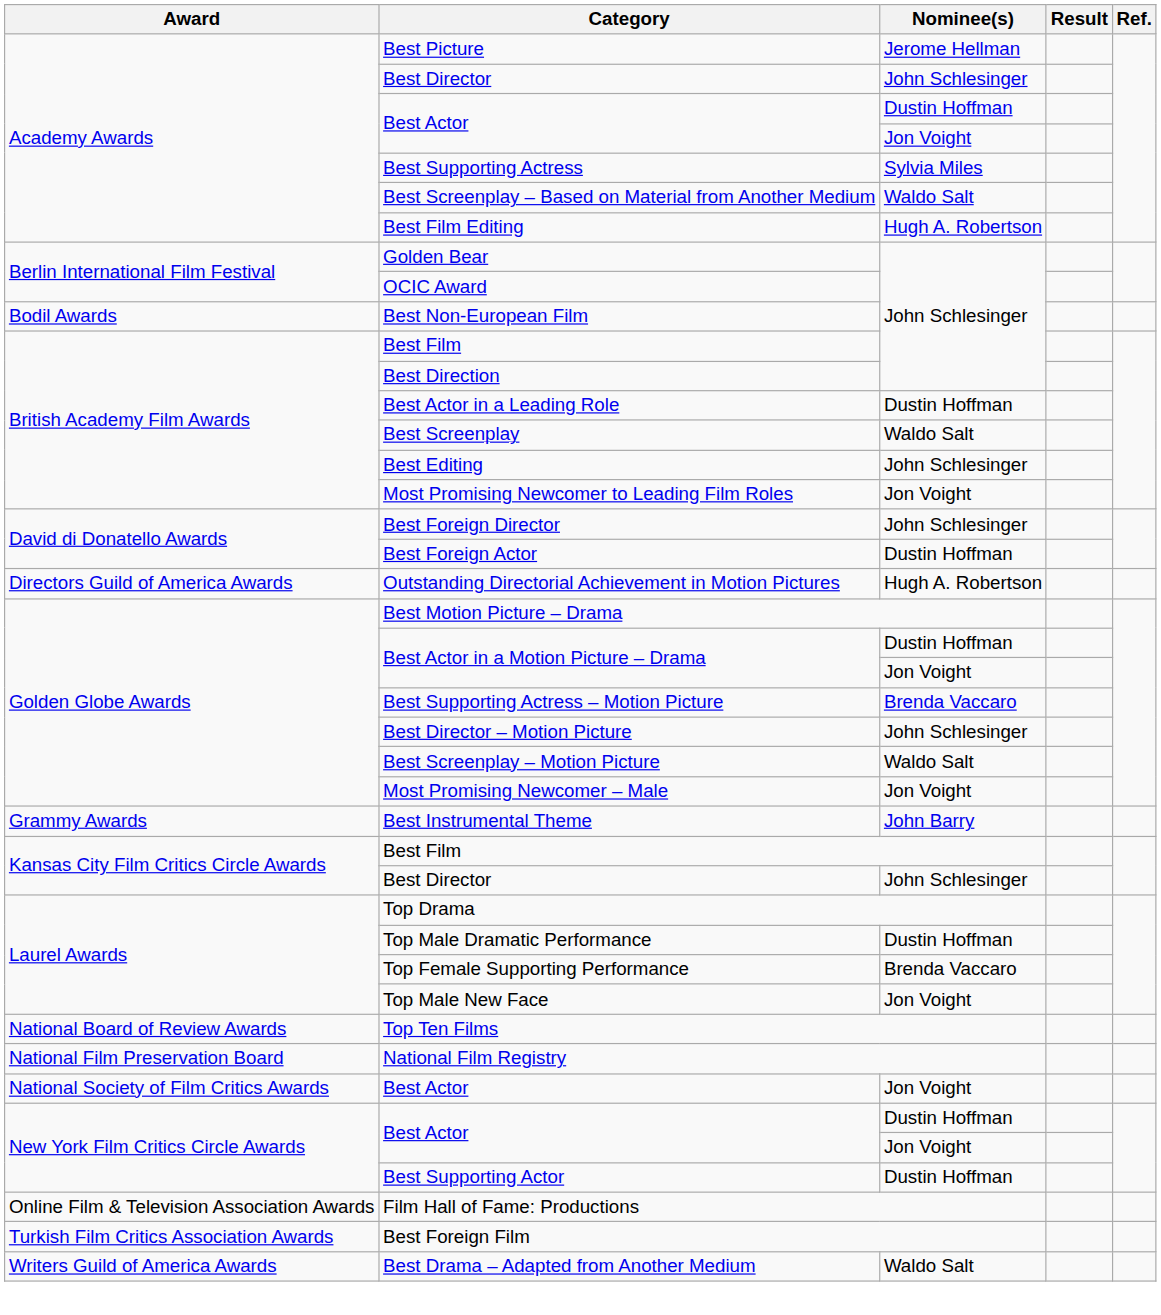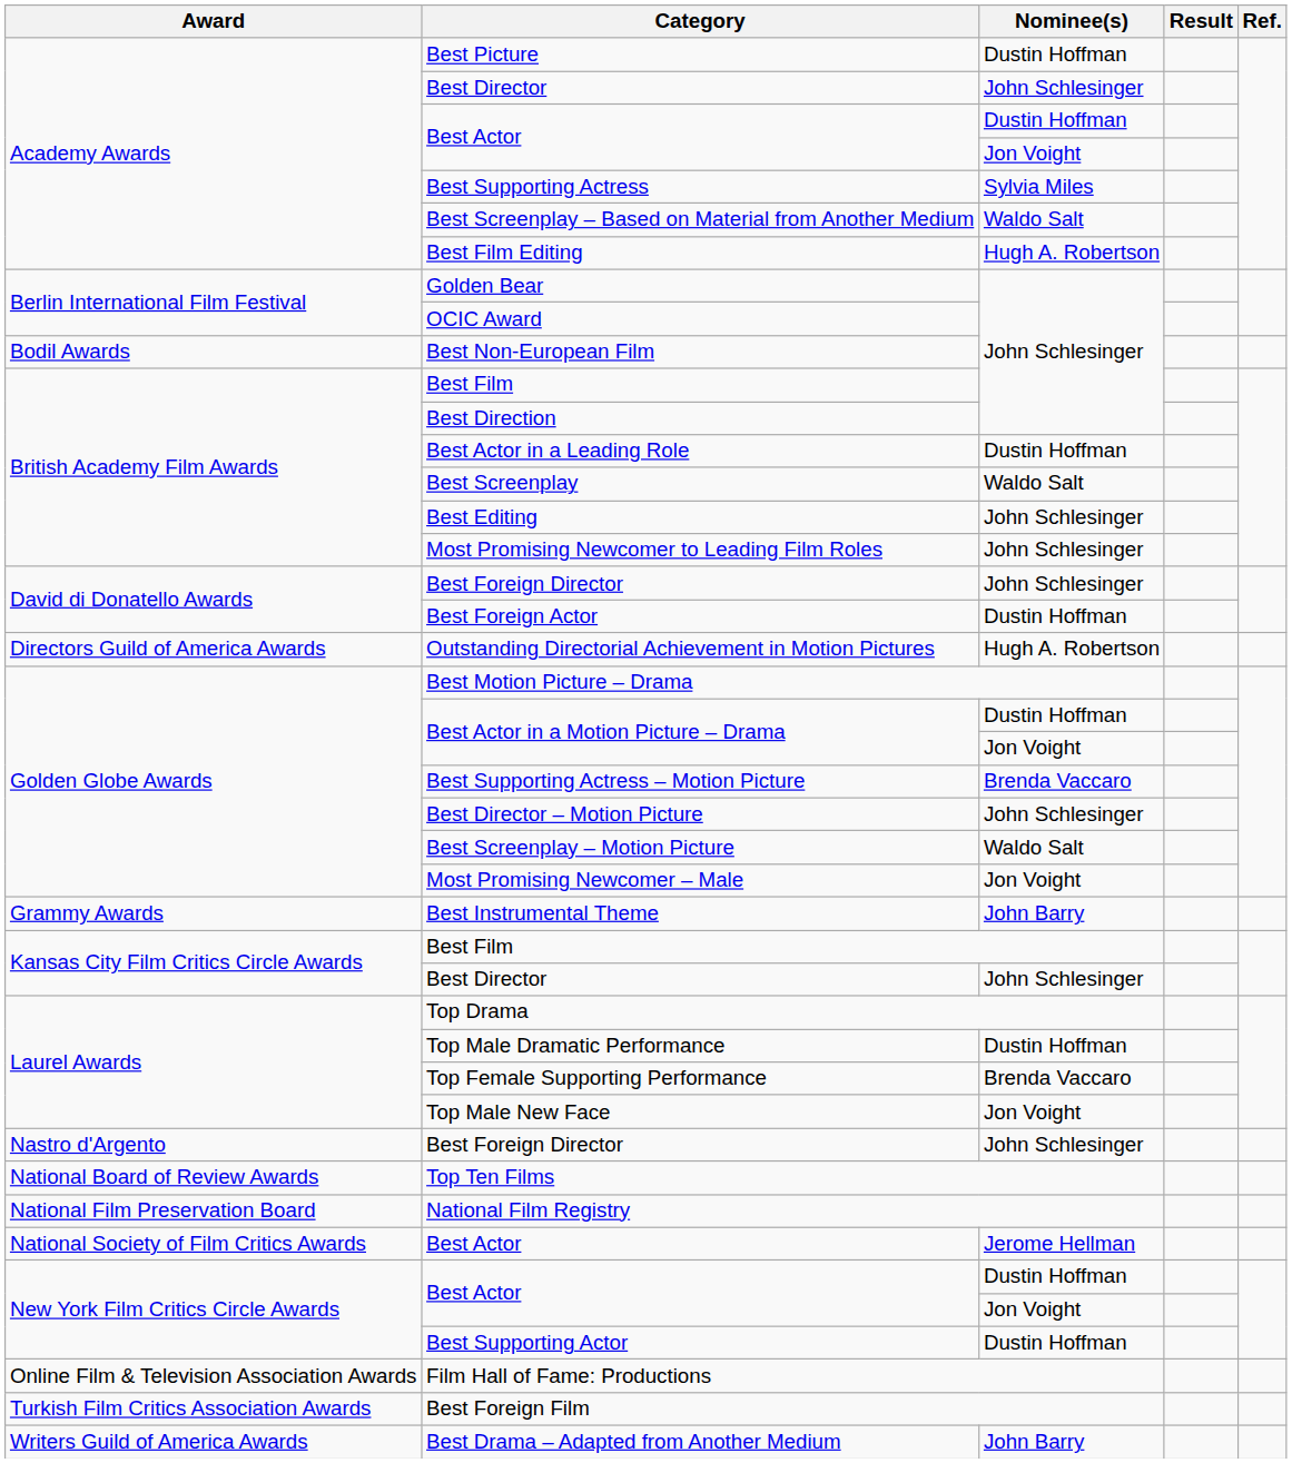Best Picture | Nominee(s): Jerome Hellman -> Dustin Hoffman
Most Promising Newcomer to Leading Film Roles | Nominee(s): Jon Voight -> John Schlesinger
+ row: Nastro d'Argento | Best Foreign Director | John Schlesinger
National Society of Film Critics Awards / Best Actor | Nominee(s): Jon Voight -> Jerome Hellman
Best Drama – Adapted from Another Medium | Nominee(s): Waldo Salt -> John Barry
